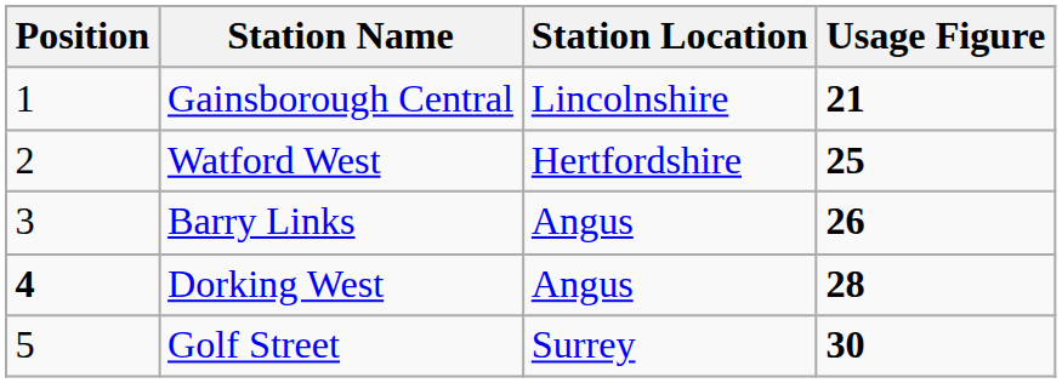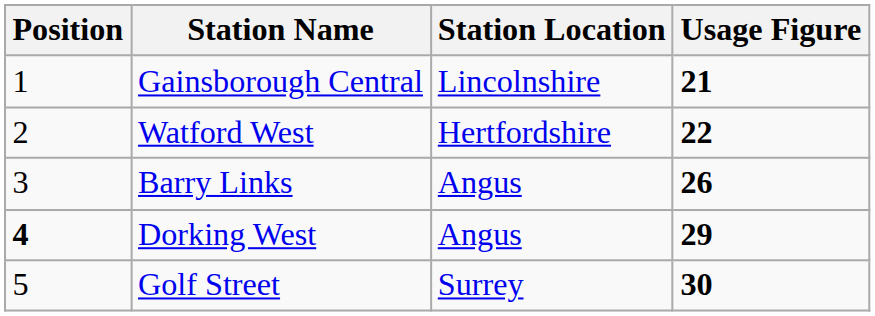Watford West | Usage Figure: 25 -> 22
Dorking West | Usage Figure: 28 -> 29
